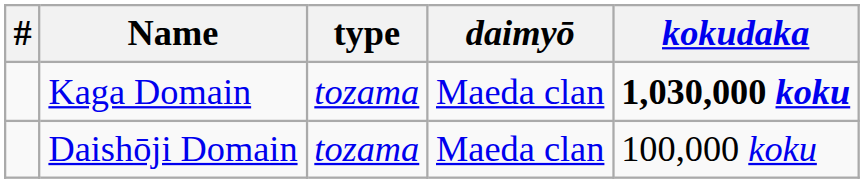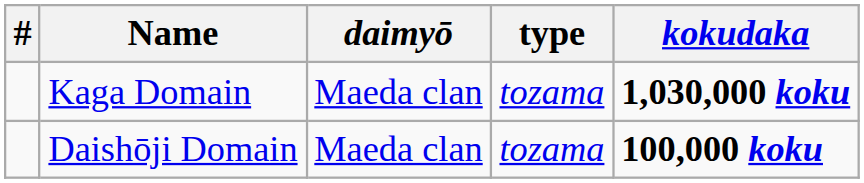columns swapped: type <-> daimyō
Daishōji Domain | kokudaka: normal -> bold
